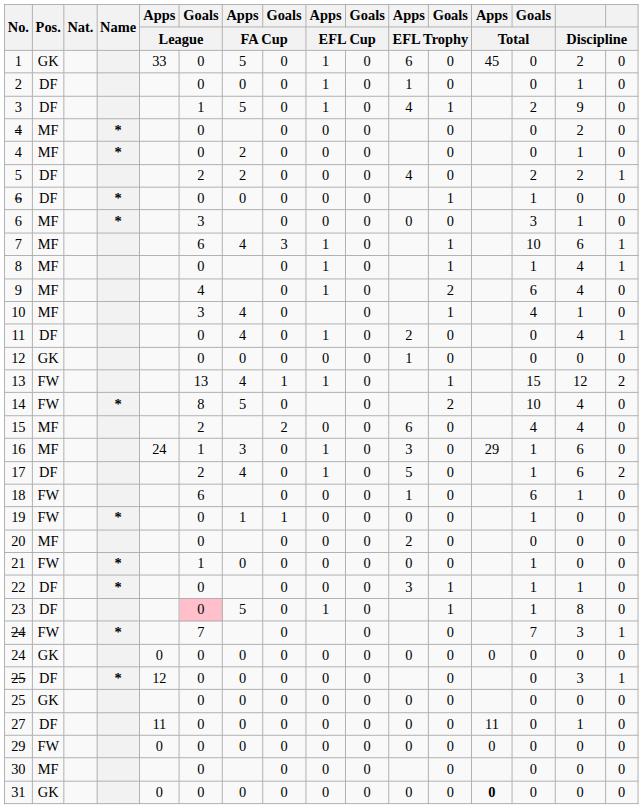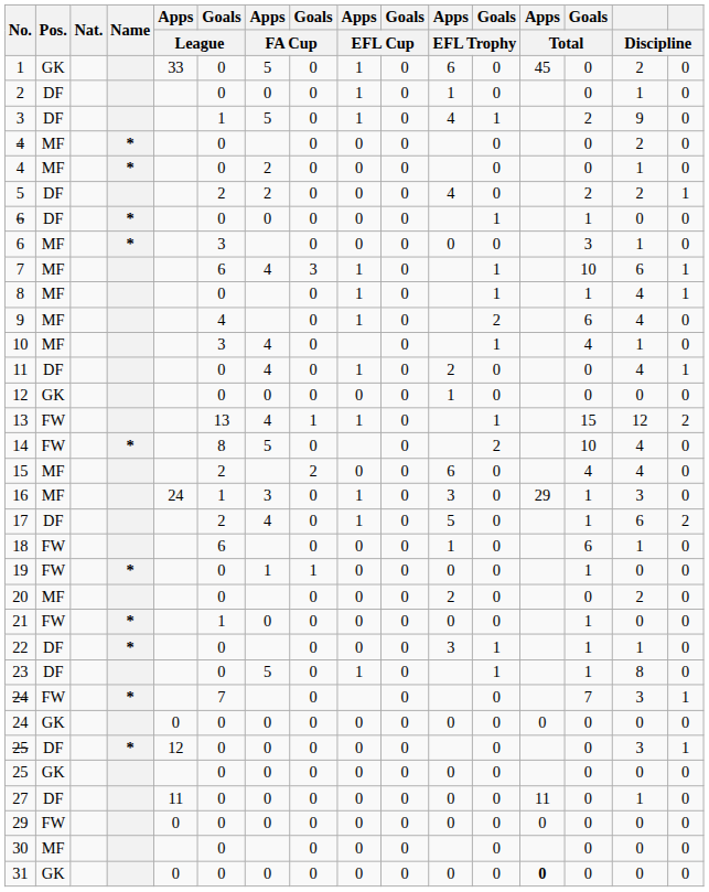16 | column 15: 6 -> 3
20 | column 15: 0 -> 2
23 | Goals / League: pink background -> no background
